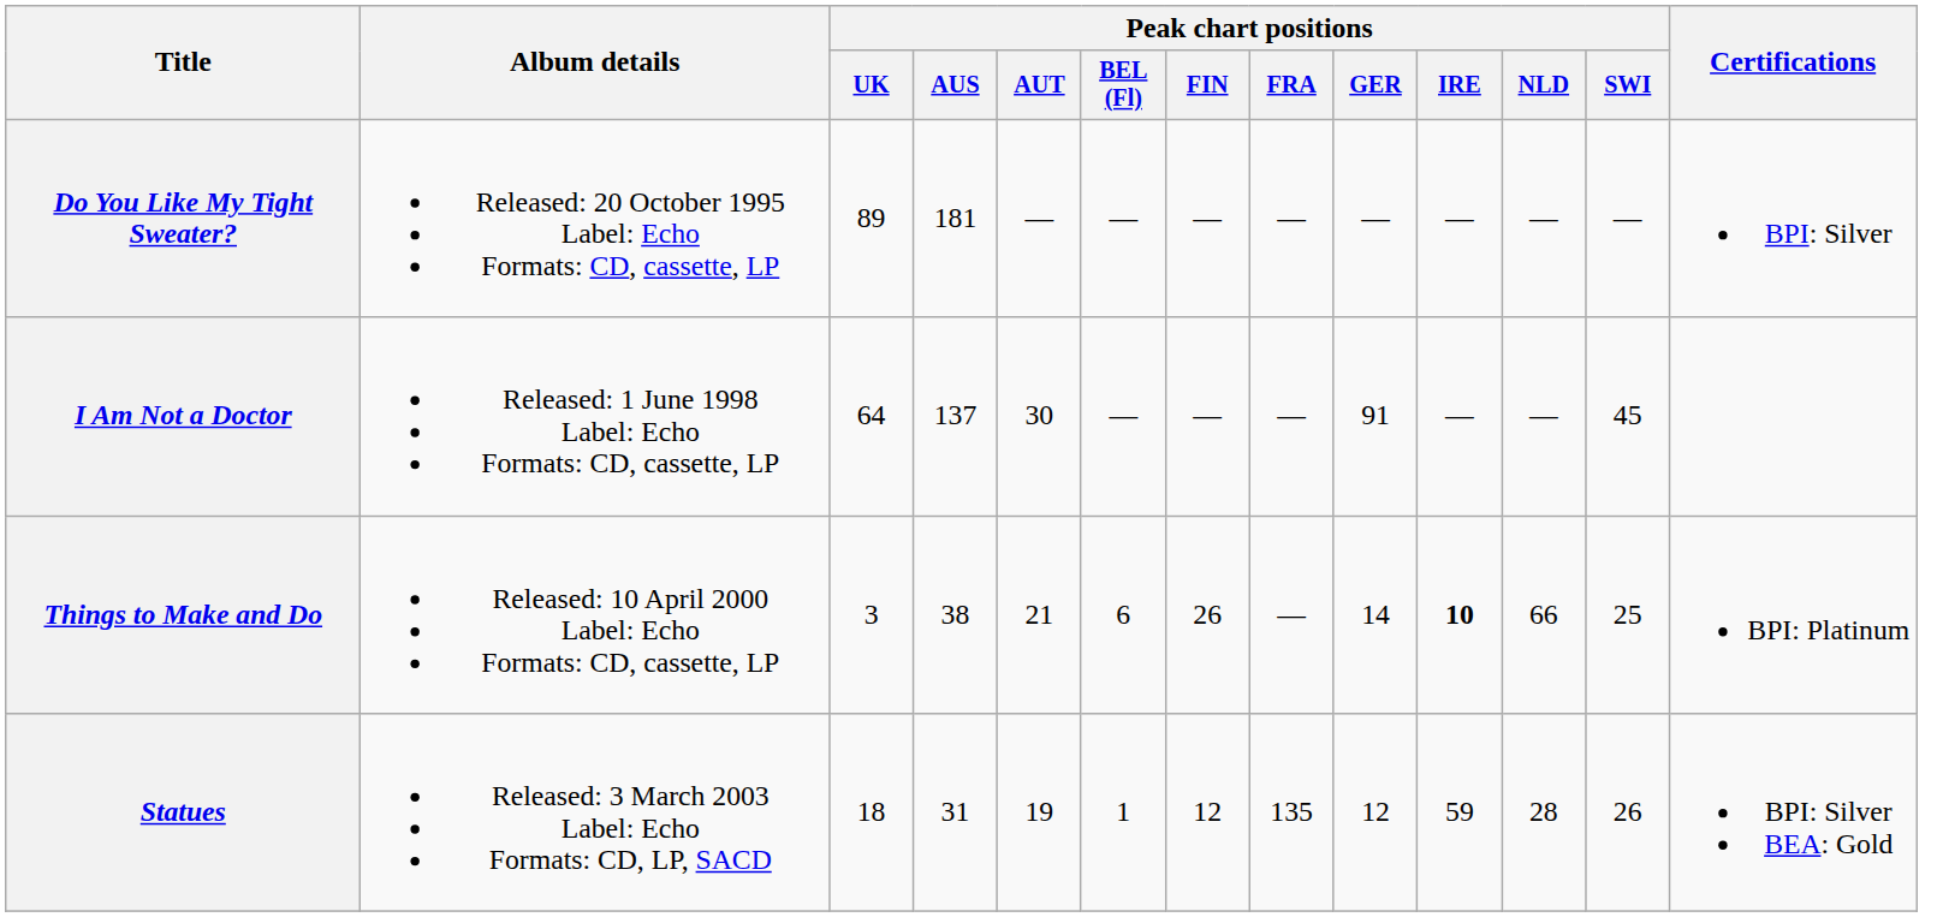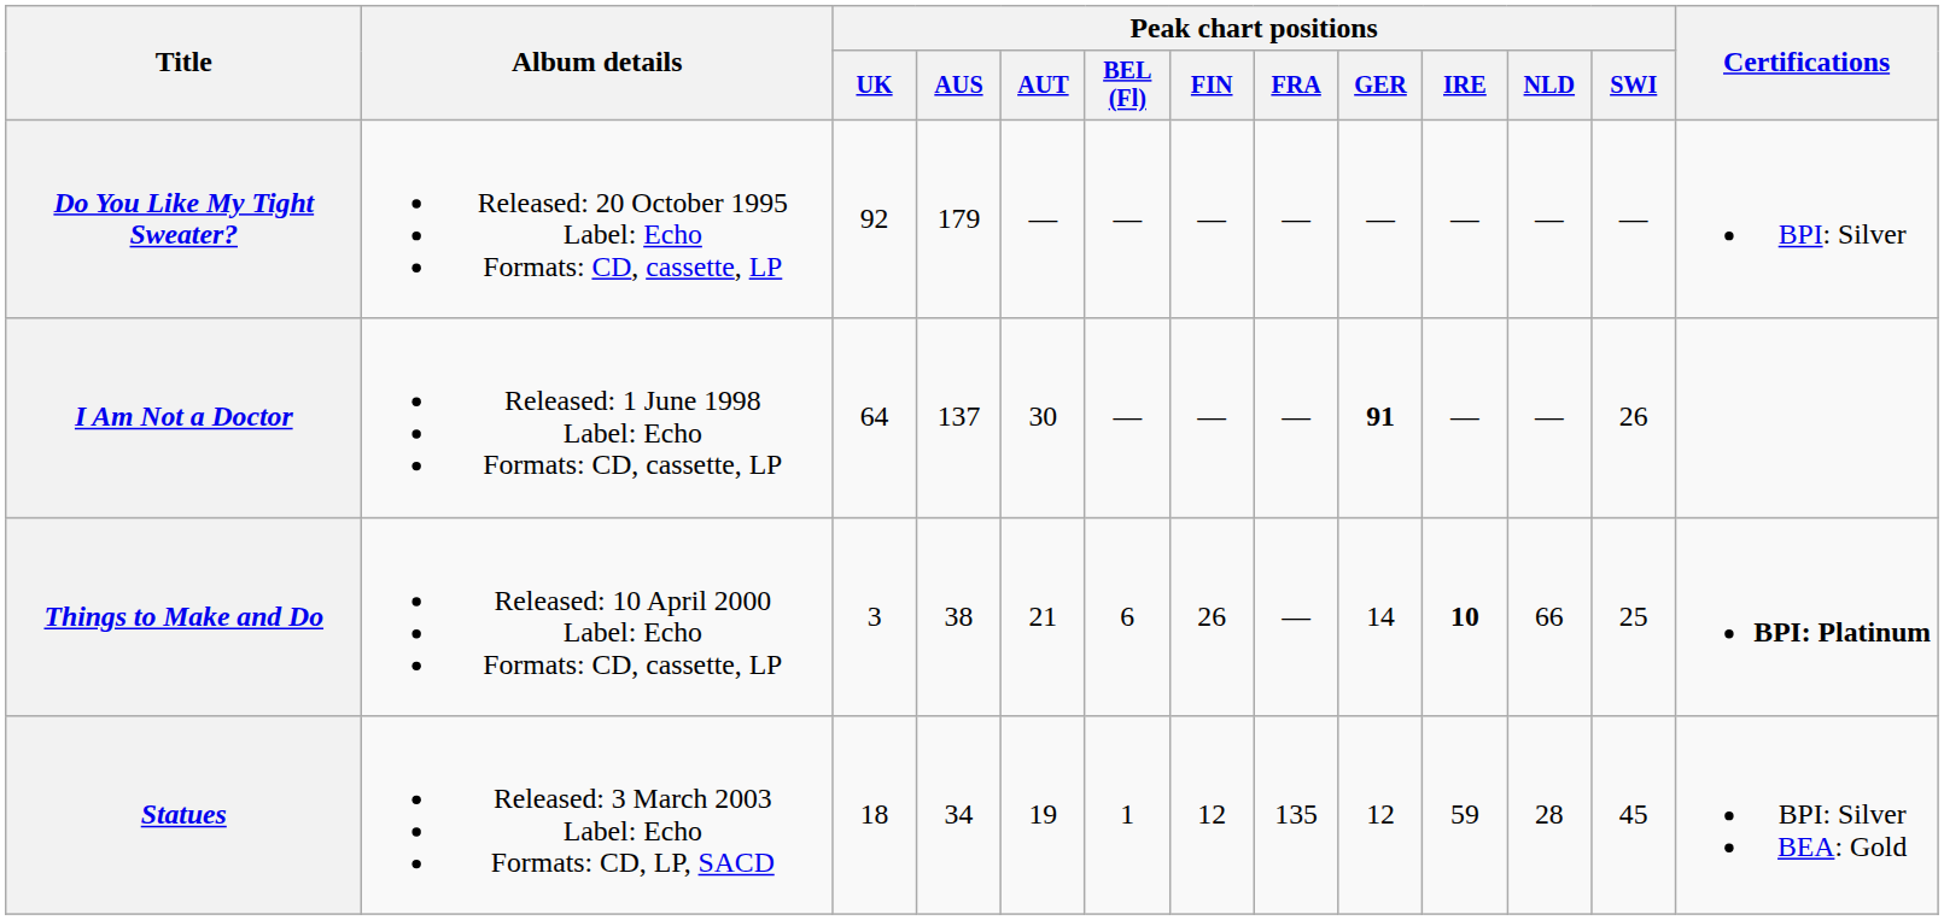Do You Like My Tight Sweater? | Peak chart positions / UK: 89 -> 92
Do You Like My Tight Sweater? | Peak chart positions / AUS: 181 -> 179
I Am Not a Doctor | Peak chart positions / GER: normal -> bold
I Am Not a Doctor | Peak chart positions / SWI: 45 -> 26
Things to Make and Do | Certifications: normal -> bold
Statues | Peak chart positions / AUS: 31 -> 34
Statues | Peak chart positions / SWI: 26 -> 45
